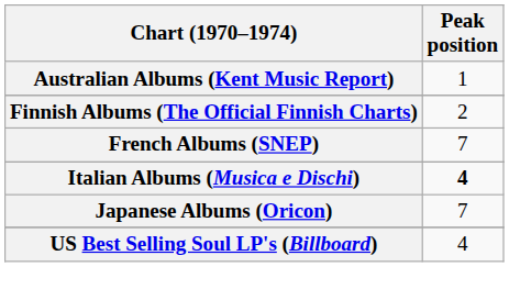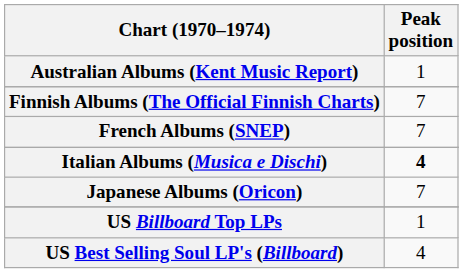Finnish Albums (The Official Finnish Charts) | Peak position: 2 -> 7
+ row: US Billboard Top LPs | 1
